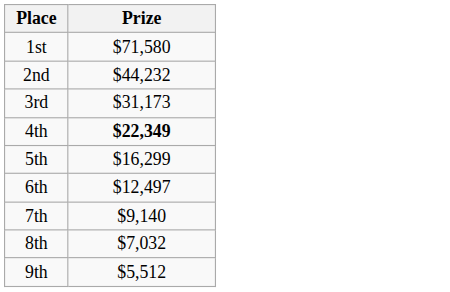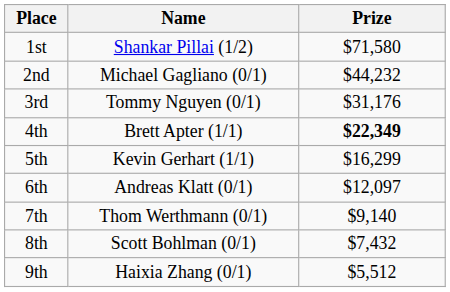+ column: Name | Shankar Pillai (1/2) | Michael Gagliano (0/1) | Tommy Nguyen (0/1) | Brett Apter (1/1) | Kevin Gerhart (1/1) | Andreas Klatt (0/1) | Thom Werthmann (0/1) | Scott Bohlman (0/1) | Haixia Zhang (0/1)
3rd | Prize: $31,173 -> $31,176
6th | Prize: $12,497 -> $12,097
8th | Prize: $7,032 -> $7,432
